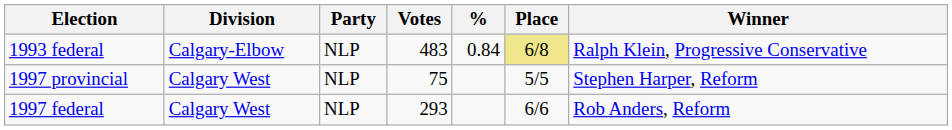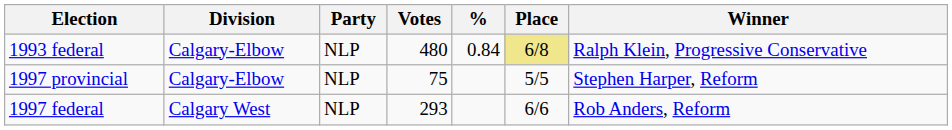1993 federal | Votes: 483 -> 480
1997 provincial | Division: Calgary West -> Calgary-Elbow
